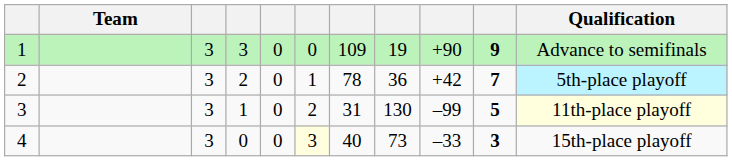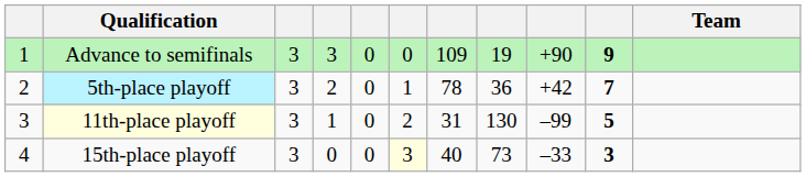columns swapped: Team <-> Qualification
